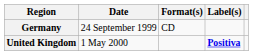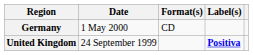Germany | Date: 24 September 1999 -> 1 May 2000
United Kingdom | Date: 1 May 2000 -> 24 September 1999
